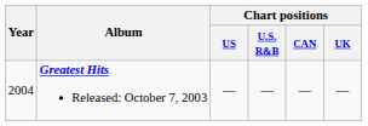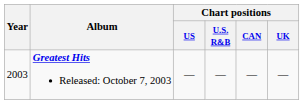Greatest Hits Released: October 7, 2003 | Year: 2004 -> 2003
